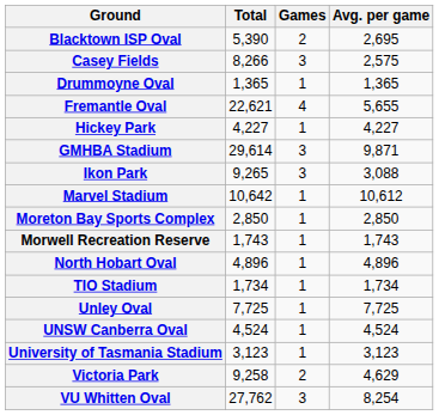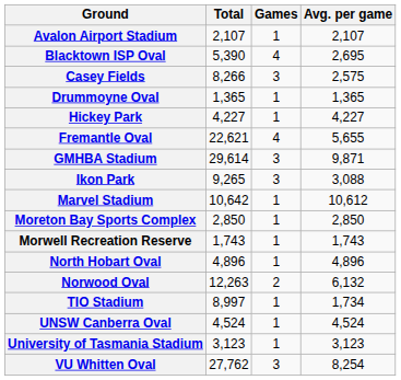+ row: Avalon Airport Stadium | 2,107 | 1 | 2,107
Blacktown ISP Oval | Games: 2 -> 4
rows swapped: Fremantle Oval <-> Hickey Park
+ row: Norwood Oval | 12,263 | 2 | 6,132
TIO Stadium | Total: 1,734 -> 8,997
- row: Unley Oval | 7,725 | 1 | 7,725
- row: Victoria Park | 9,258 | 2 | 4,629
